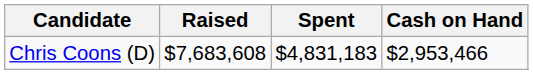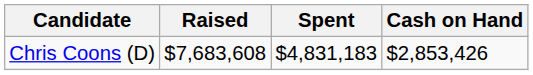Chris Coons (D) | Cash on Hand: $2,953,466 -> $2,853,426
